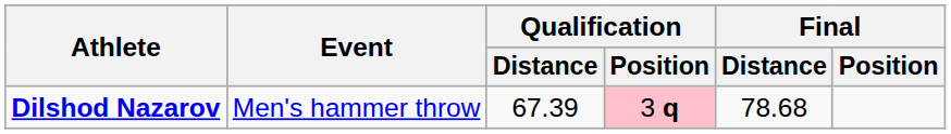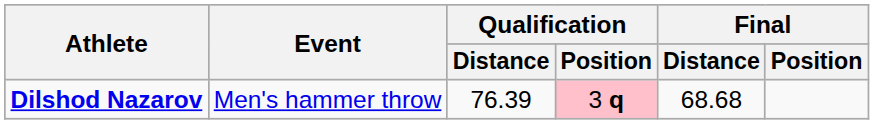Dilshod Nazarov | Qualification / Distance: 67.39 -> 76.39
Dilshod Nazarov | Final / Distance: 78.68 -> 68.68
